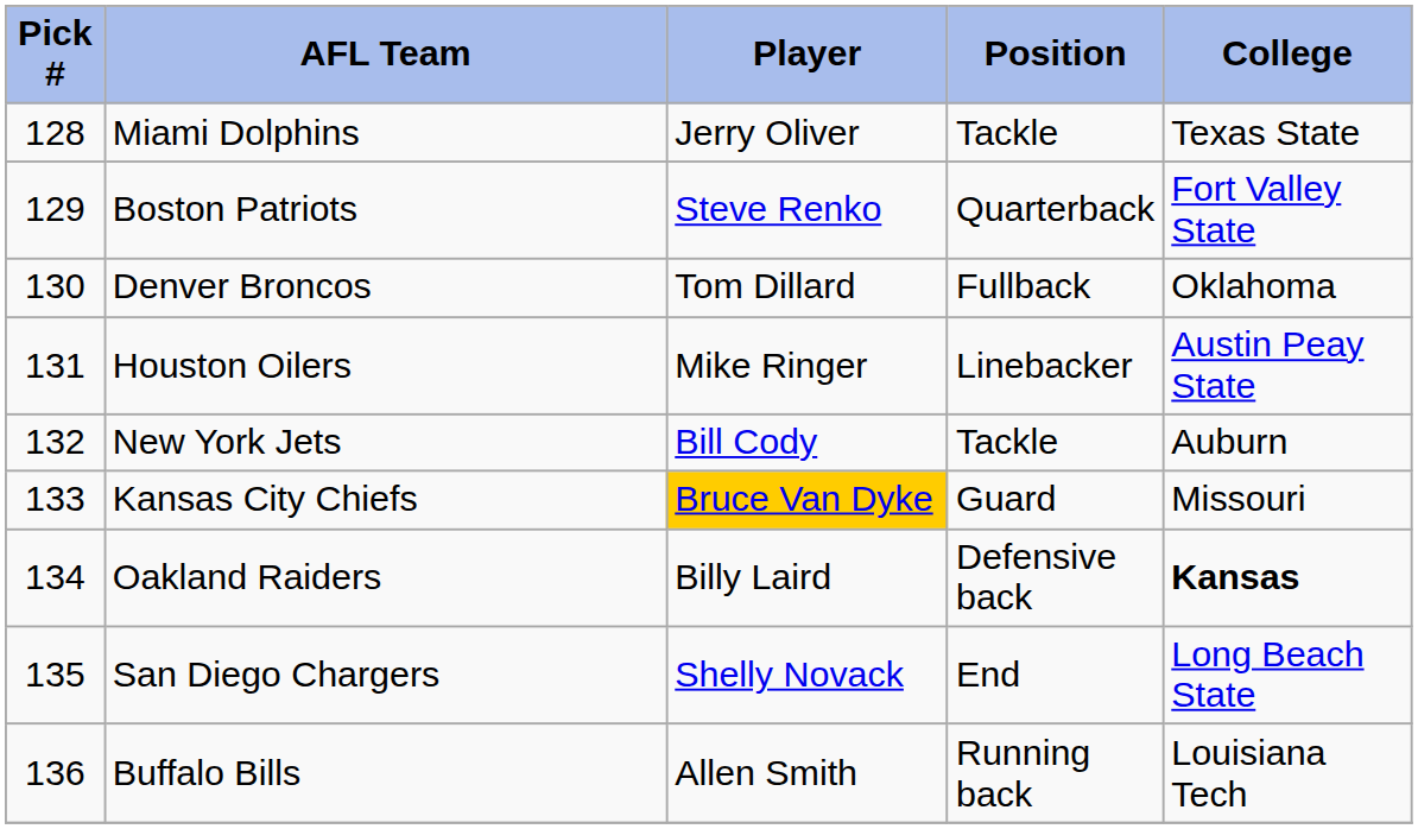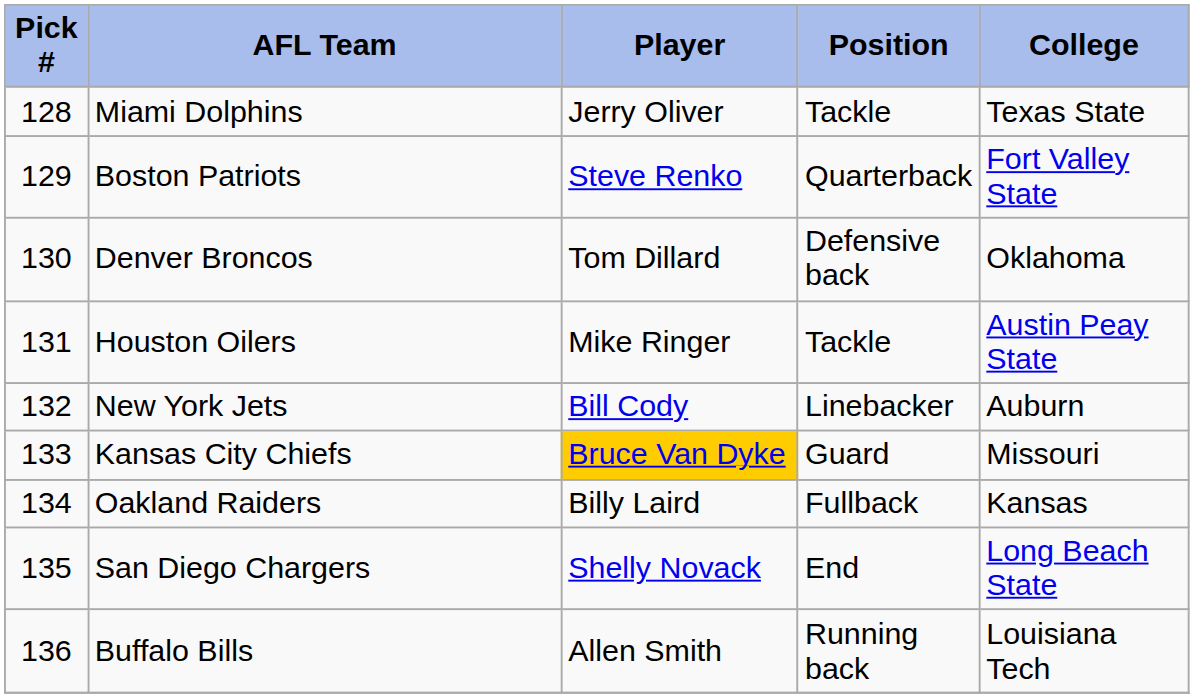Denver Broncos | Position: Fullback -> Defensive back
Houston Oilers | Position: Linebacker -> Tackle
New York Jets | Position: Tackle -> Linebacker
Oakland Raiders | Position: Defensive back -> Fullback
Oakland Raiders | College: bold -> normal
